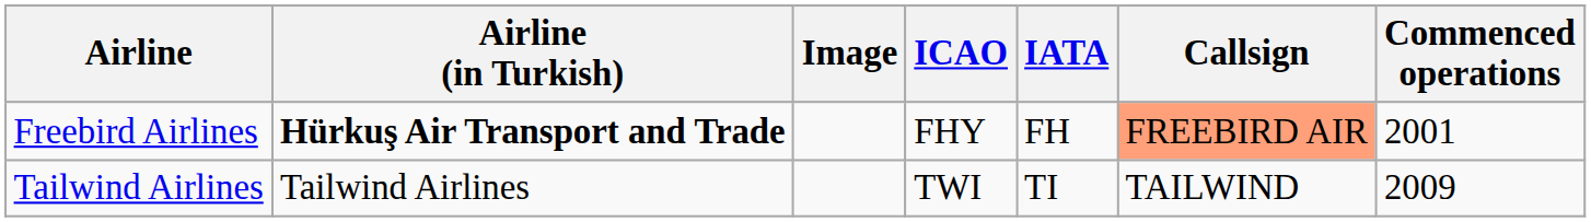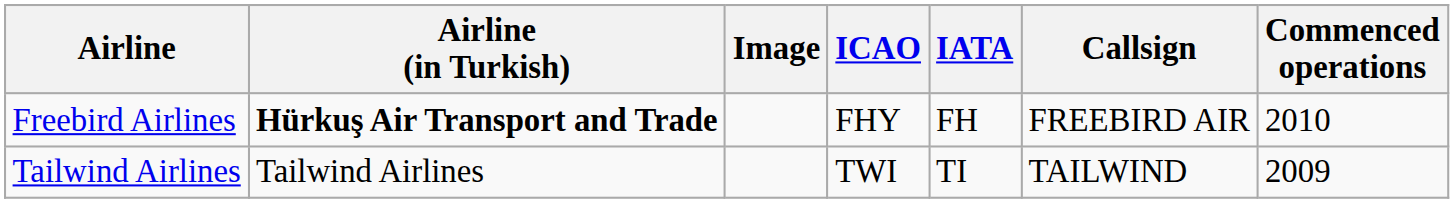Freebird Airlines | Callsign: lightsalmon background -> no background
Freebird Airlines | Commenced operations: 2001 -> 2010
